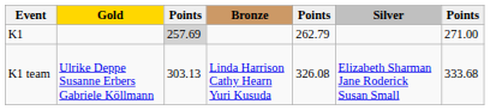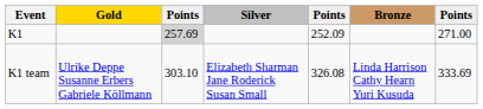columns swapped: Silver <-> Bronze
K1 | column 5: 262.79 -> 252.09
K1 team | column 3: 303.13 -> 303.10
K1 team | column 7: 333.68 -> 333.69
